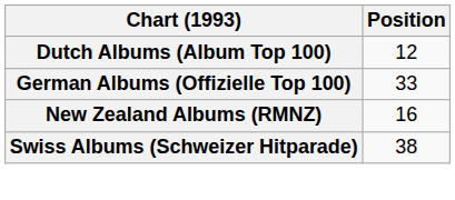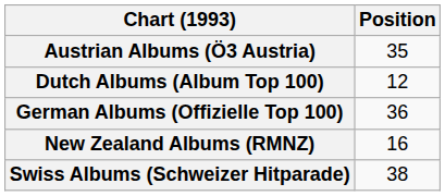+ row: Austrian Albums (Ö3 Austria) | 35
German Albums (Offizielle Top 100) | Position: 33 -> 36
